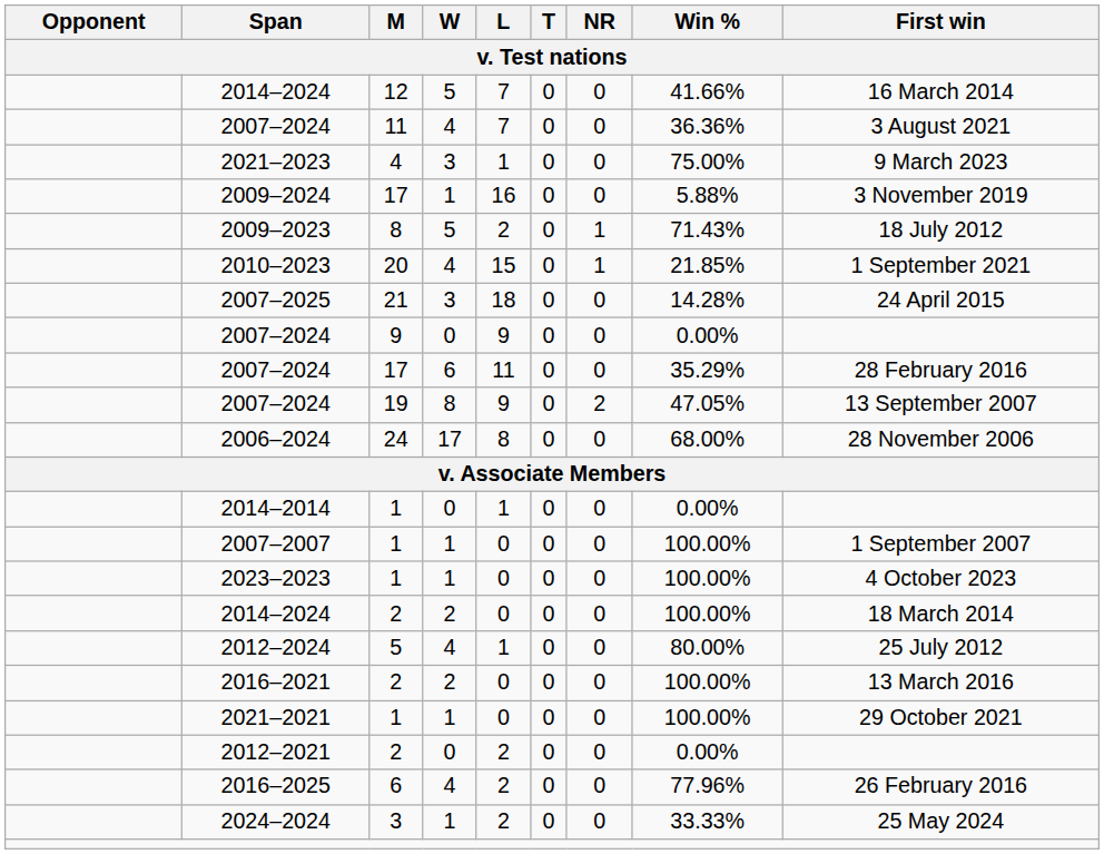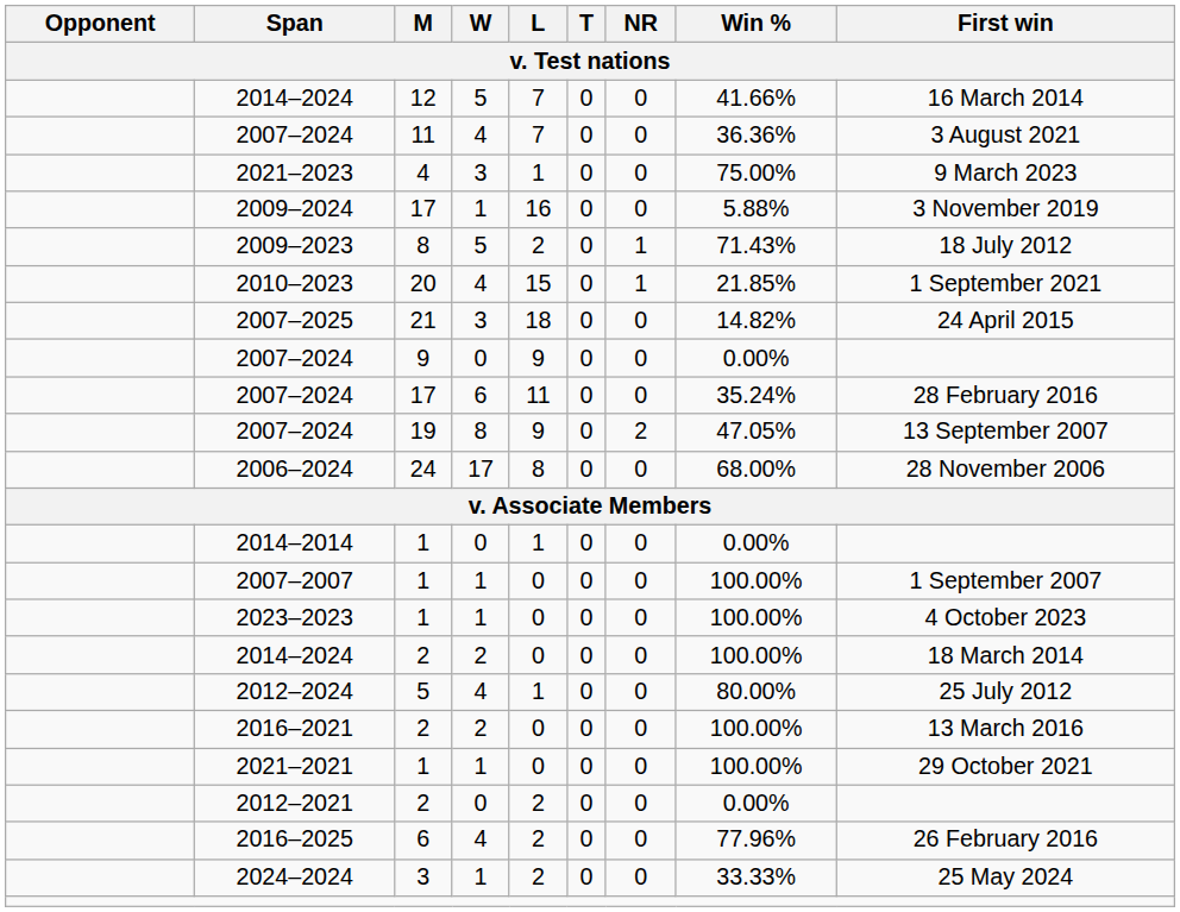2007–2025 | Win %: 14.28% -> 14.82%
2007–2024 / 17 | Win %: 35.29% -> 35.24%
